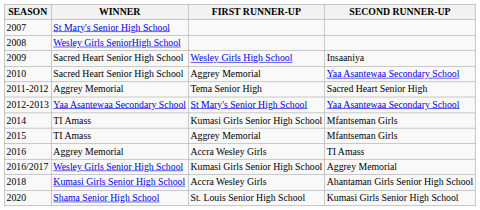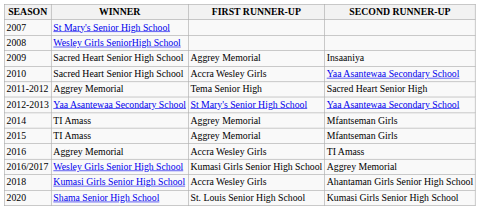2009 | FIRST RUNNER-UP: Wesley Girls High School -> Aggrey Memorial
2010 | FIRST RUNNER-UP: Aggrey Memorial -> Accra Wesley Girls
2014 | FIRST RUNNER-UP: Kumasi Girls Senior High School -> Aggrey Memorial
